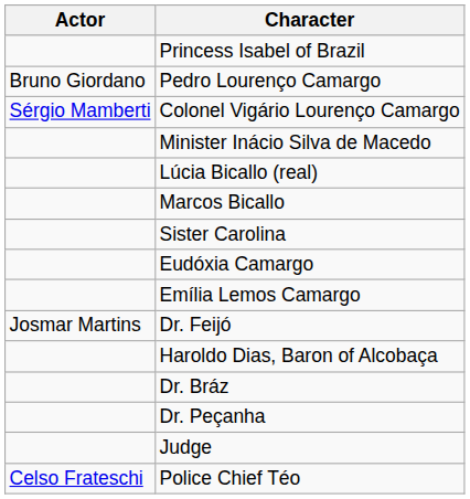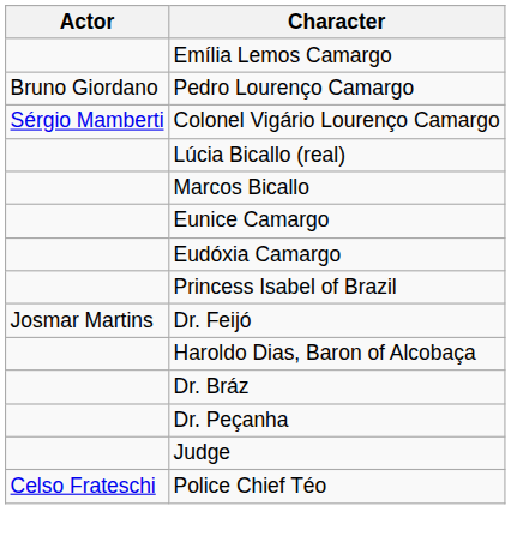rows swapped: Emília Lemos Camargo <-> Princess Isabel of Brazil
- row: Minister Inácio Silva de Macedo
- row: Sister Carolina
+ row: Eunice Camargo
